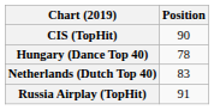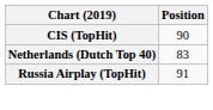- row: Hungary (Dance Top 40) | 78
